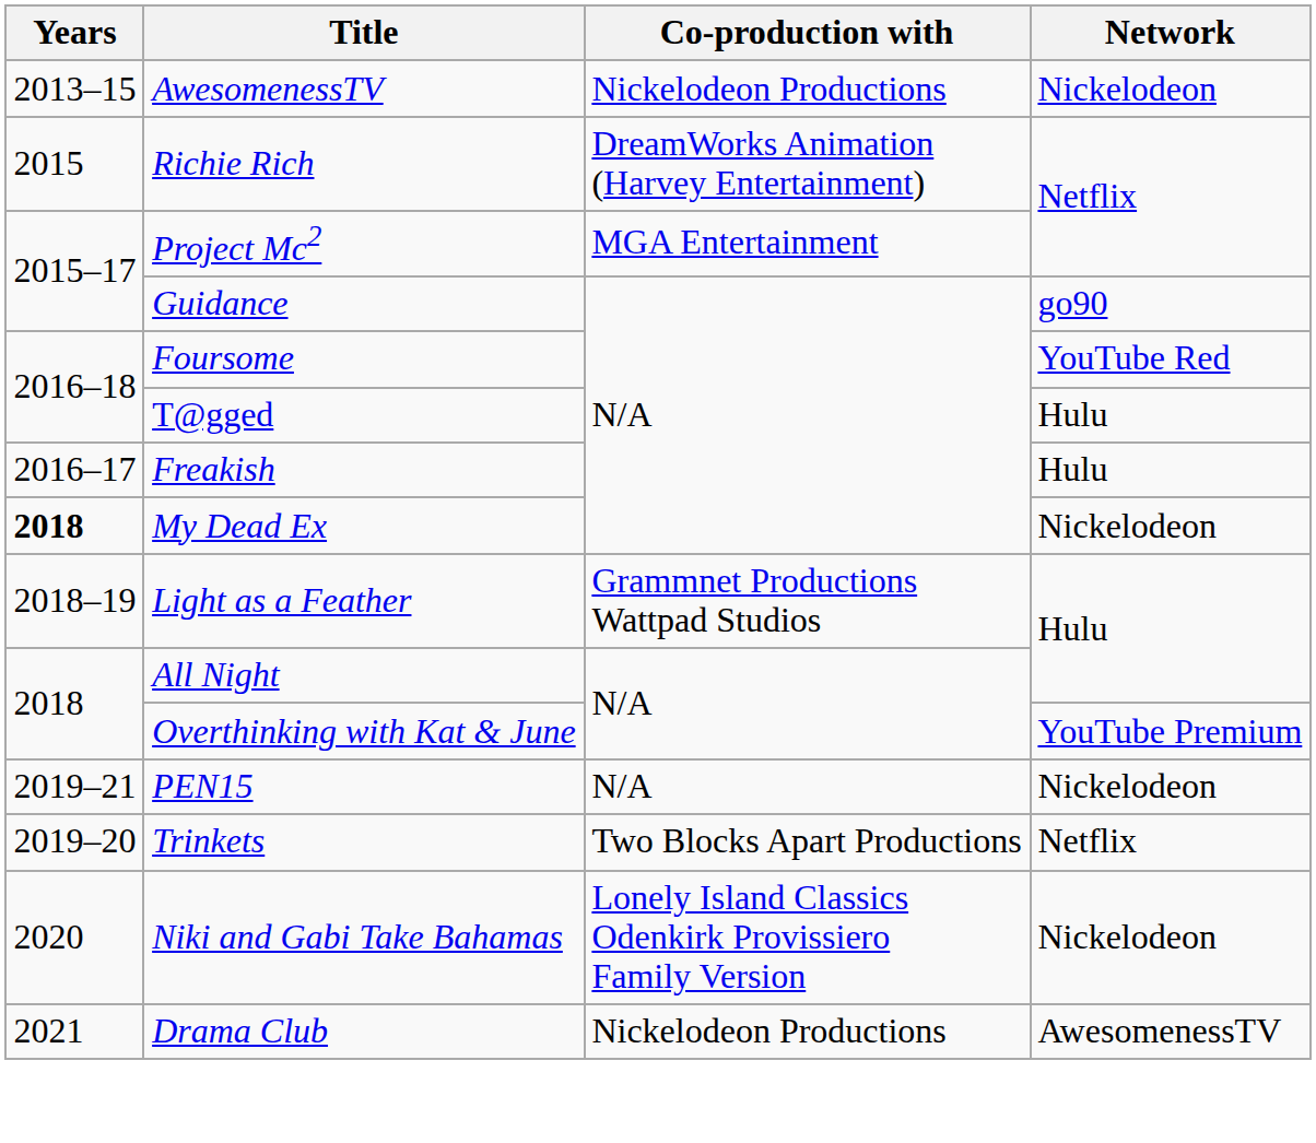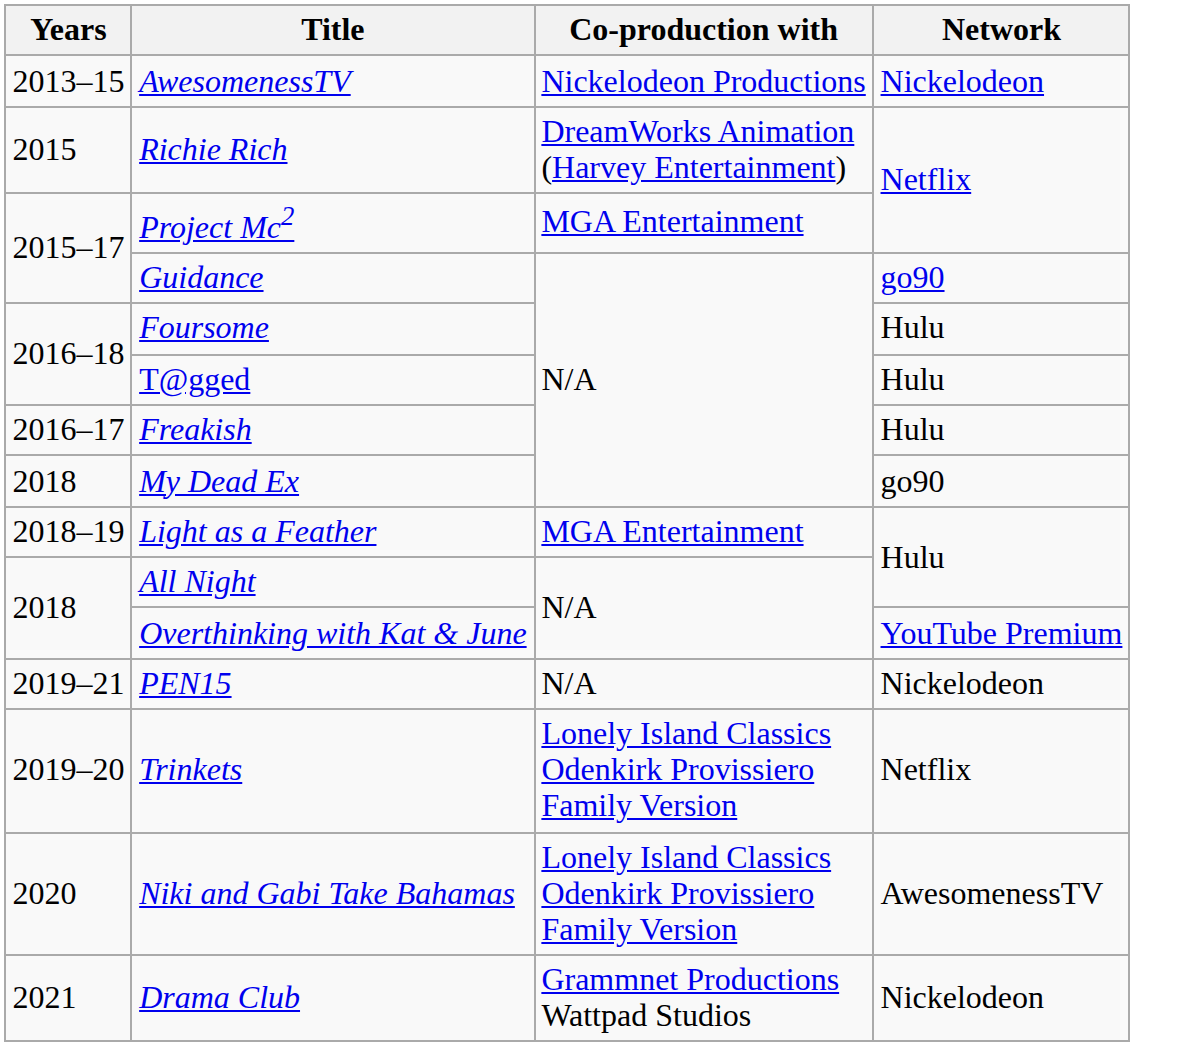Foursome | Network: YouTube Red -> Hulu
My Dead Ex | Years: bold -> normal
My Dead Ex | Network: Nickelodeon -> go90
Light as a Feather | Co-production with: Grammnet Productions Wattpad Studios -> MGA Entertainment
Trinkets | Co-production with: Two Blocks Apart Productions -> Lonely Island Classics Odenkirk Provissiero Family Version
Niki and Gabi Take Bahamas | Network: Nickelodeon -> AwesomenessTV
Drama Club | Co-production with: Nickelodeon Productions -> Grammnet Productions Wattpad Studios
Drama Club | Network: AwesomenessTV -> Nickelodeon
